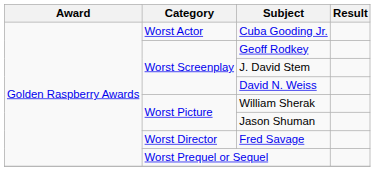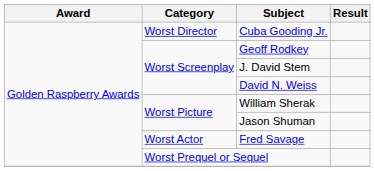Cuba Gooding Jr. | Category: Worst Actor -> Worst Director
Fred Savage | Category: Worst Director -> Worst Actor
